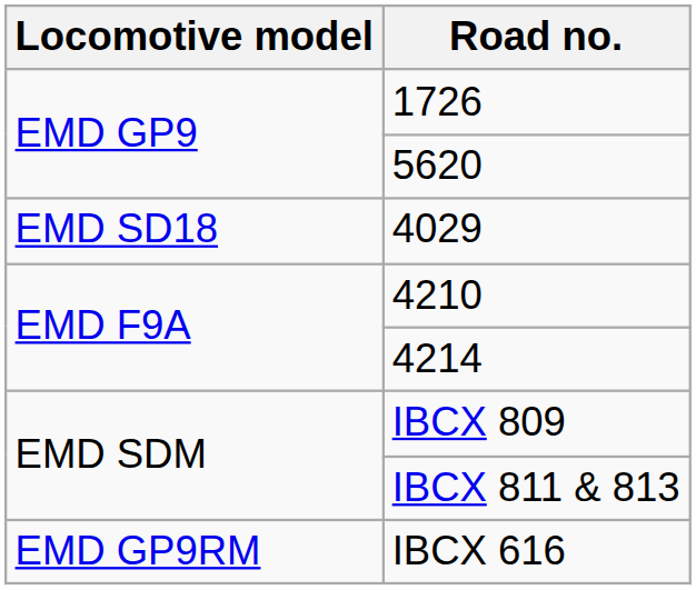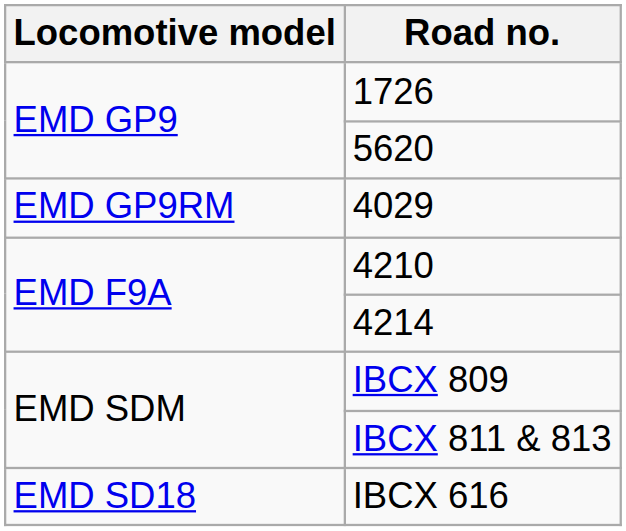4029 | Locomotive model: EMD SD18 -> EMD GP9RM
IBCX 616 | Locomotive model: EMD GP9RM -> EMD SD18
